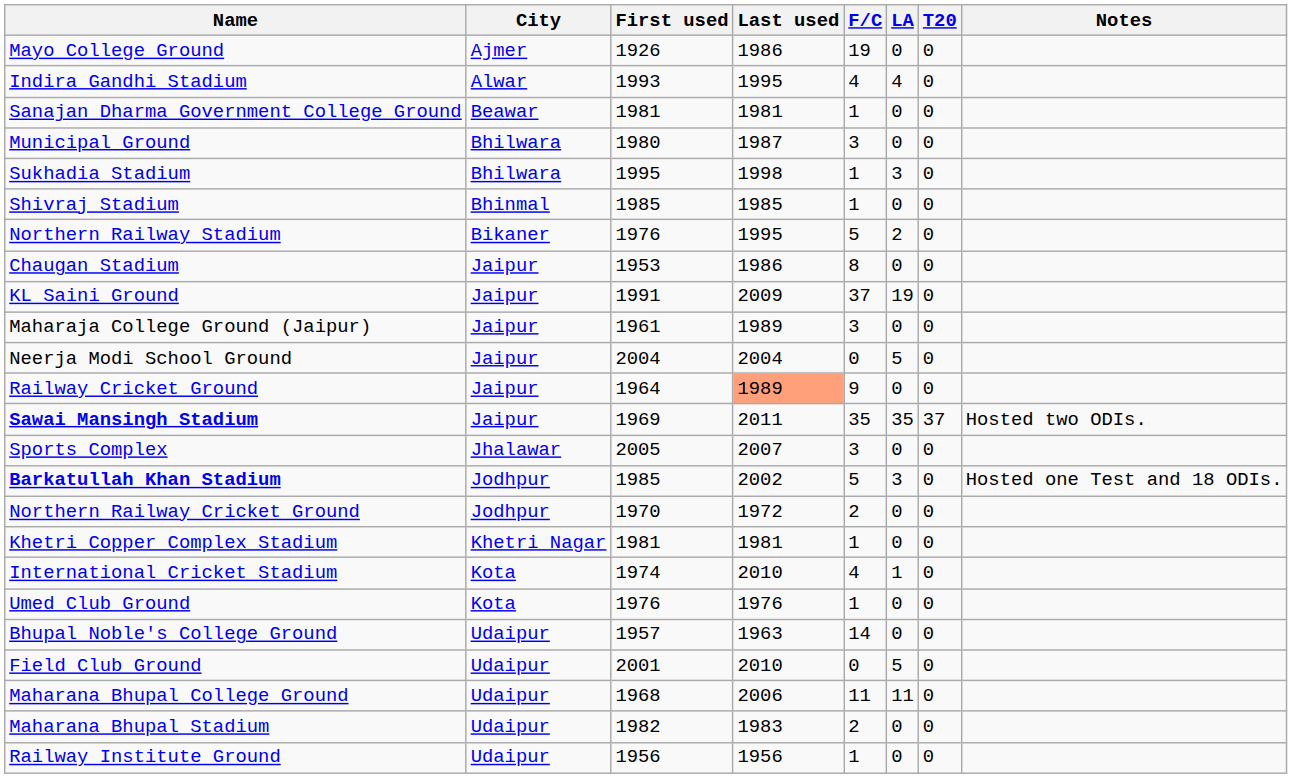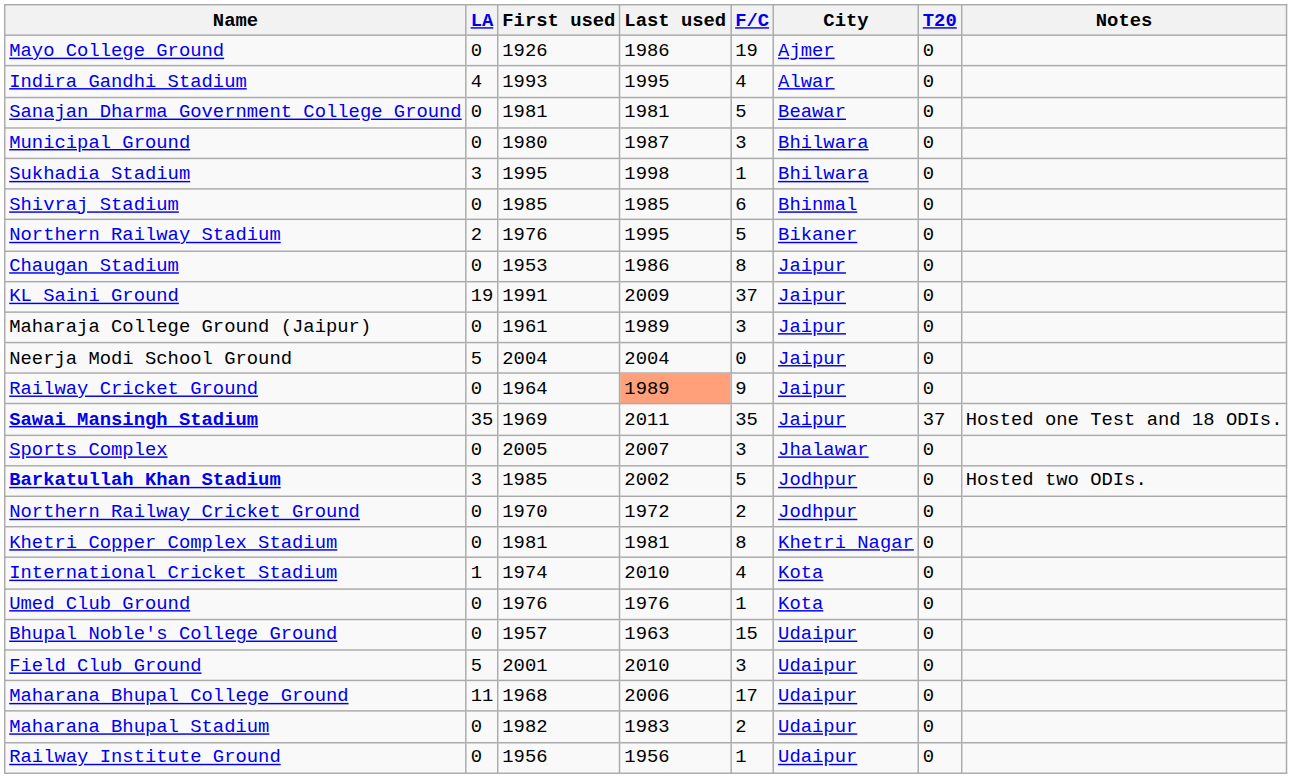columns swapped: City <-> LA
Sanajan Dharma Government College Ground | F/C: 1 -> 5
Shivraj Stadium | F/C: 1 -> 6
Sawai Mansingh Stadium | Notes: Hosted two ODIs. -> Hosted one Test and 18 ODIs.
Barkatullah Khan Stadium | Notes: Hosted one Test and 18 ODIs. -> Hosted two ODIs.
Khetri Copper Complex Stadium | F/C: 1 -> 8
Bhupal Noble's College Ground | F/C: 14 -> 15
Field Club Ground | F/C: 0 -> 3
Maharana Bhupal College Ground | F/C: 11 -> 17
